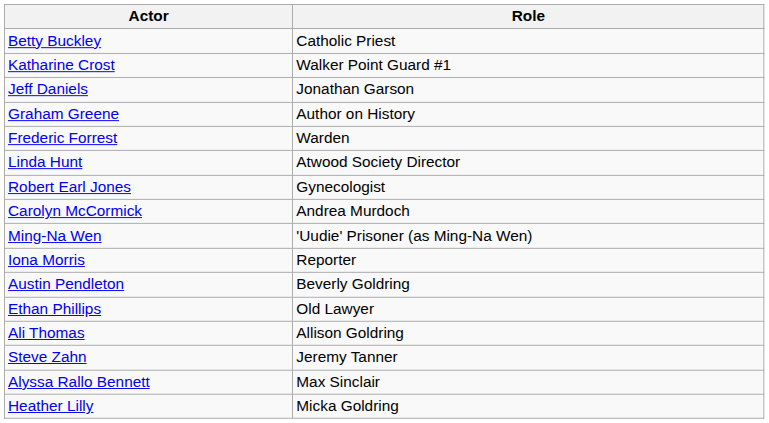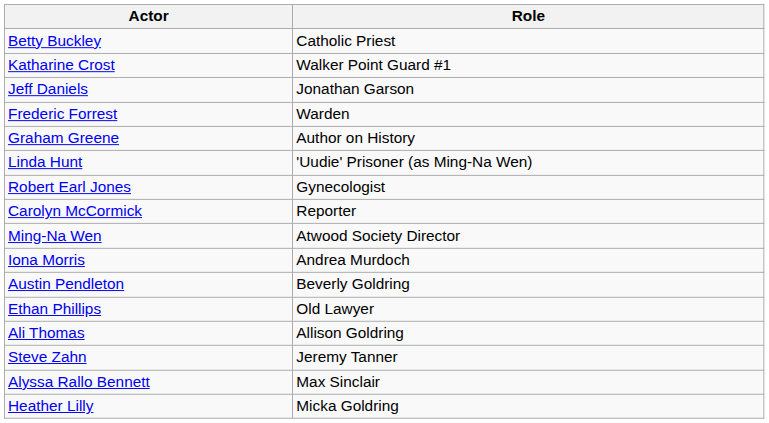rows swapped: Frederic Forrest <-> Graham Greene
Linda Hunt | Role: Atwood Society Director -> 'Uudie' Prisoner (as Ming-Na Wen)
Carolyn McCormick | Role: Andrea Murdoch -> Reporter
Ming-Na Wen | Role: 'Uudie' Prisoner (as Ming-Na Wen) -> Atwood Society Director
Iona Morris | Role: Reporter -> Andrea Murdoch
